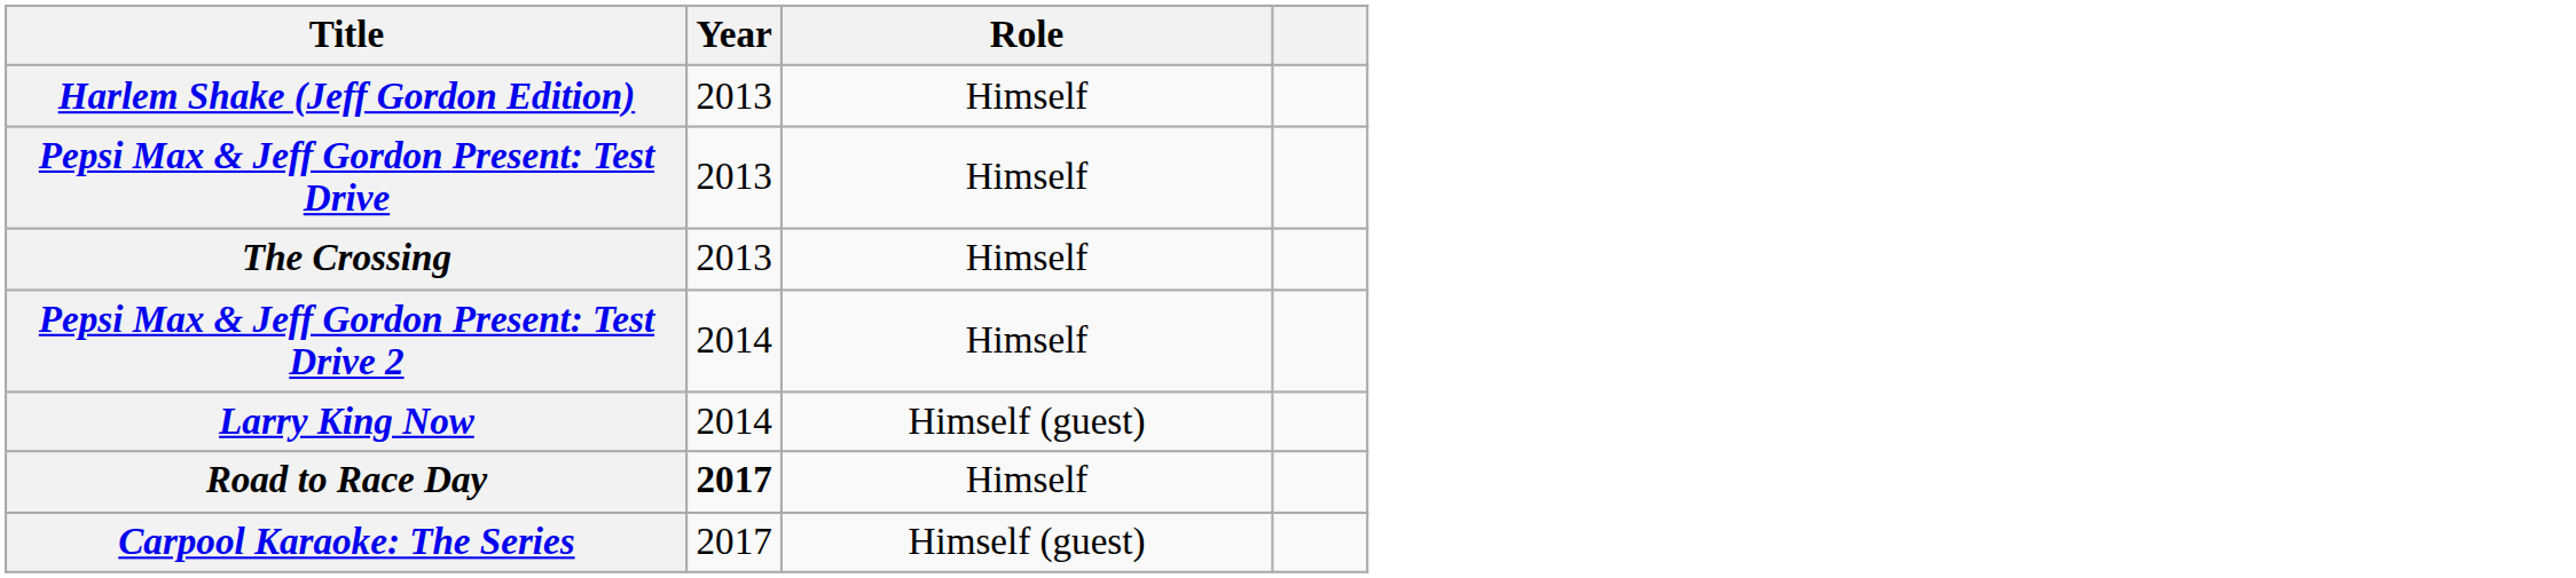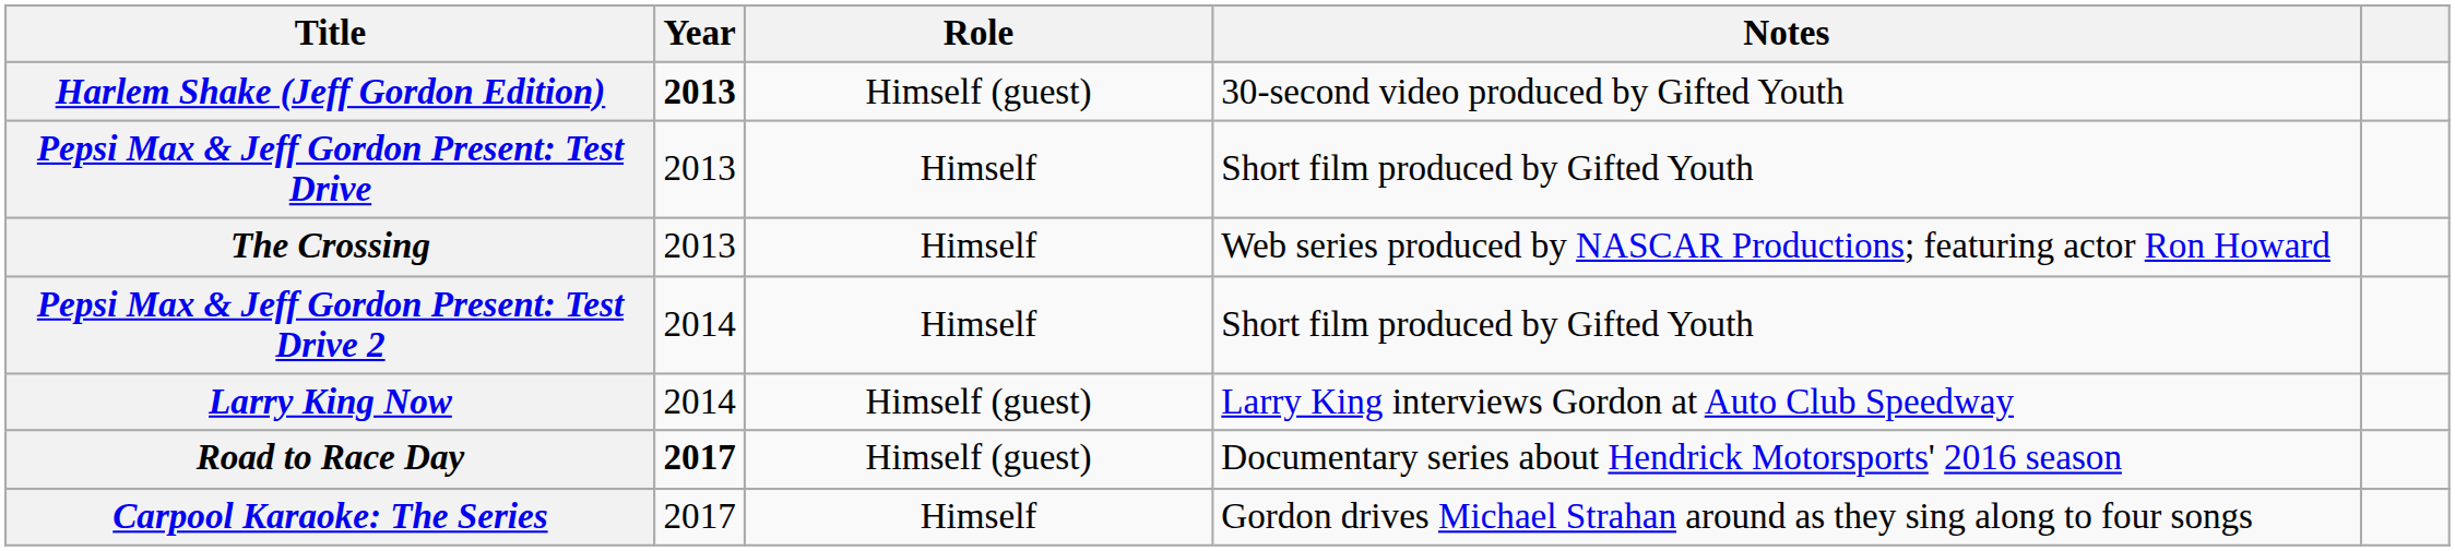+ column: Notes | 30-second video produced by Gifted Youth | Short film produced by Gifted Youth | Web series produced by NASCAR Productions; featuring actor Ron Howard | Short film produced by Gifted Youth | Larry King interviews Gordon at Auto Club Speedway | Documentary series about Hendrick Motorsports' 2016 season | Gordon drives Michael Strahan around as they sing along to four songs
Harlem Shake (Jeff Gordon Edition) | Year: normal -> bold
Harlem Shake (Jeff Gordon Edition) | Role: Himself -> Himself (guest)
Road to Race Day | Role: Himself -> Himself (guest)
Carpool Karaoke: The Series | Role: Himself (guest) -> Himself
